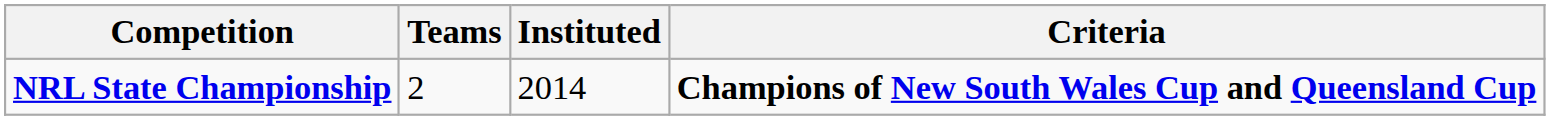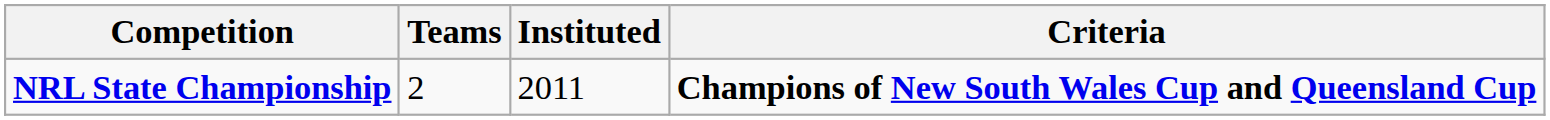NRL State Championship | Instituted: 2014 -> 2011
